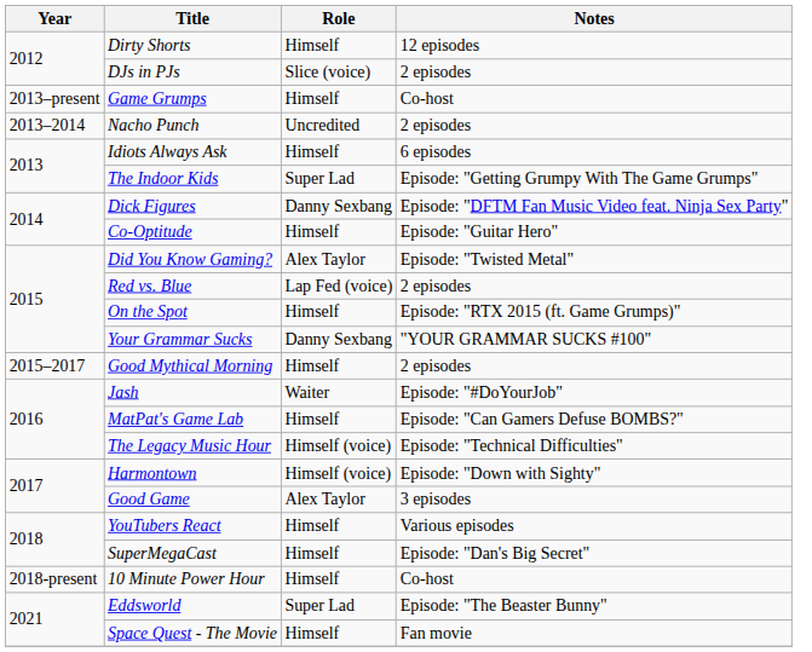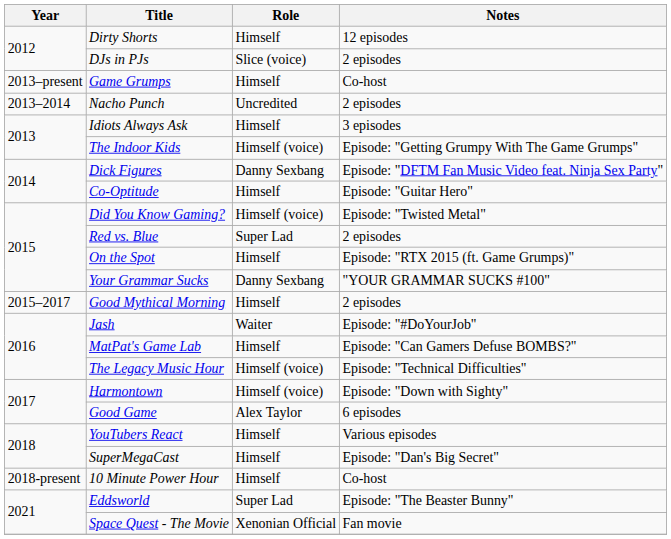Idiots Always Ask | Notes: 6 episodes -> 3 episodes
The Indoor Kids | Role: Super Lad -> Himself (voice)
Did You Know Gaming? | Role: Alex Taylor -> Himself (voice)
Red vs. Blue | Role: Lap Fed (voice) -> Super Lad
Good Game | Notes: 3 episodes -> 6 episodes
Space Quest - The Movie | Role: Himself -> Xenonian Official
